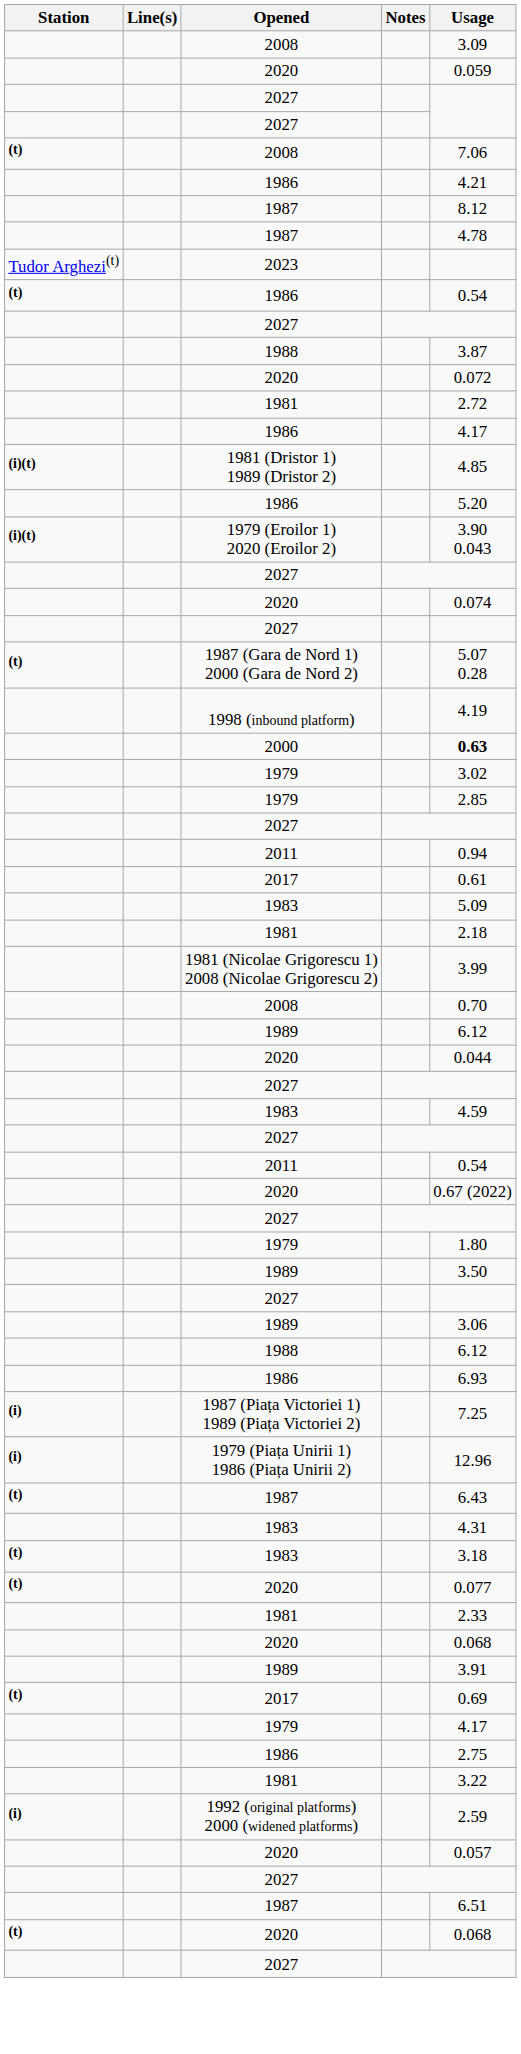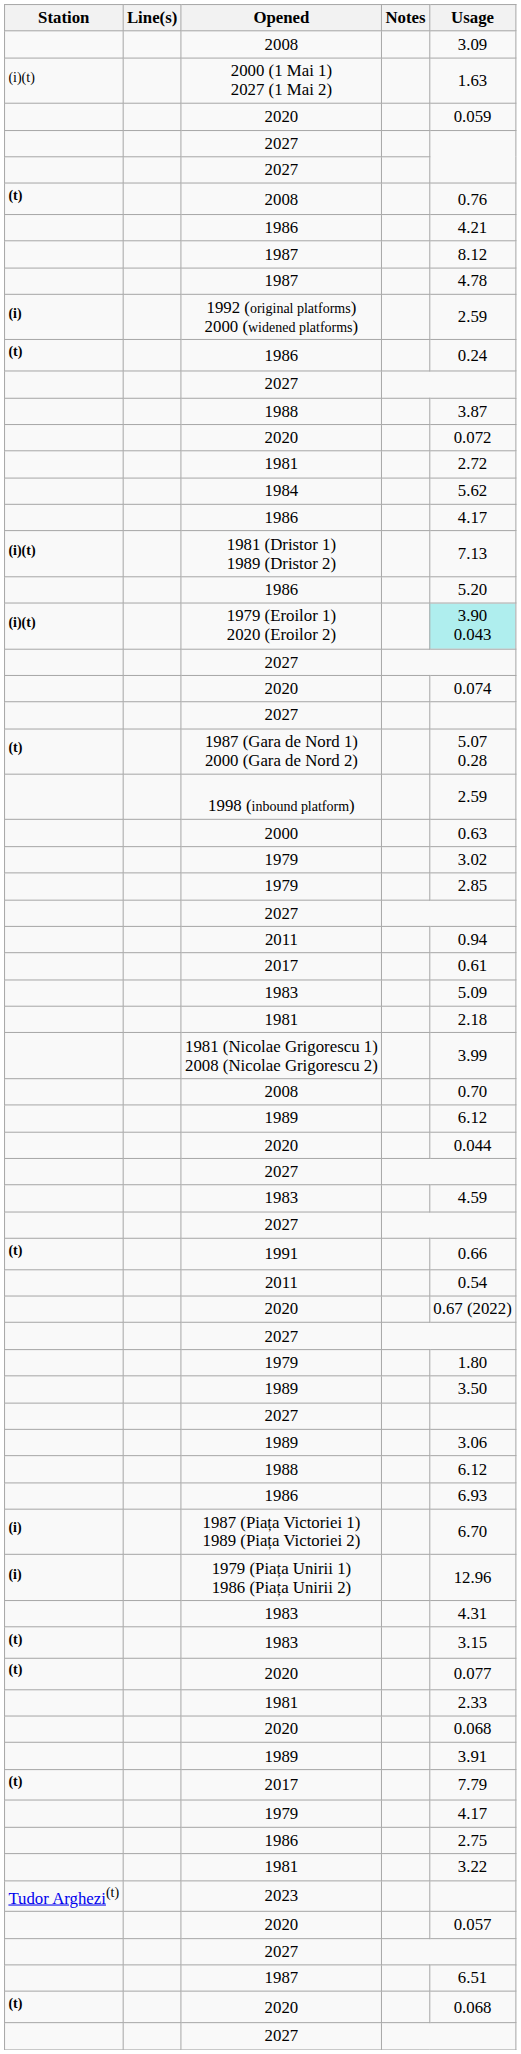+ row: (i)(t) | 2000 (1 Mai 1) 2027 (1 Mai 2) | 1.63
(t) / 2008 | Usage: 7.06 -> 0.76
rows swapped: 1992 (original platforms) 2000 (widened platforms) <-> 2023
(t) / 1986 | Usage: 0.54 -> 0.24
+ row: 1984 | 5.62
1981 (Dristor 1) 1989 (Dristor 2) | Usage: 4.85 -> 7.13
1979 (Eroilor 1) 2020 (Eroilor 2) | Usage: no background -> paleturquoise background
1998 (inbound platform) | Usage: 4.19 -> 2.59
2000 | Usage: bold -> normal
+ row: (t) | 1991 | 0.66
1987 (Piața Victoriei 1) 1989 (Piața Victoriei 2) | Usage: 7.25 -> 6.70
- row: (t) | 1987 | 6.43
(t) / 1983 | Usage: 3.18 -> 3.15
(t) / 2017 | Usage: 0.69 -> 7.79
